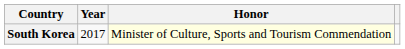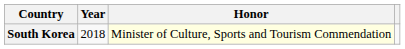South Korea | Year: 2017 -> 2018
